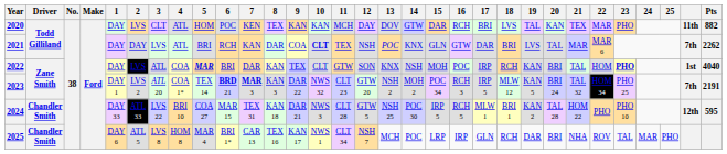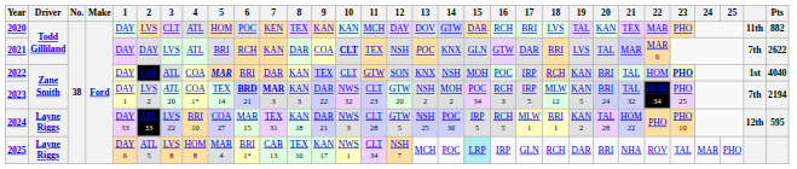2021 | Pts: 2262 -> 2622
2023 | Pts: 2191 -> 2194
2024 | Driver: Chandler Smith -> Layne Riggs
2025 | Driver: Chandler Smith -> Layne Riggs
2025 | 15: no background -> paleturquoise background
